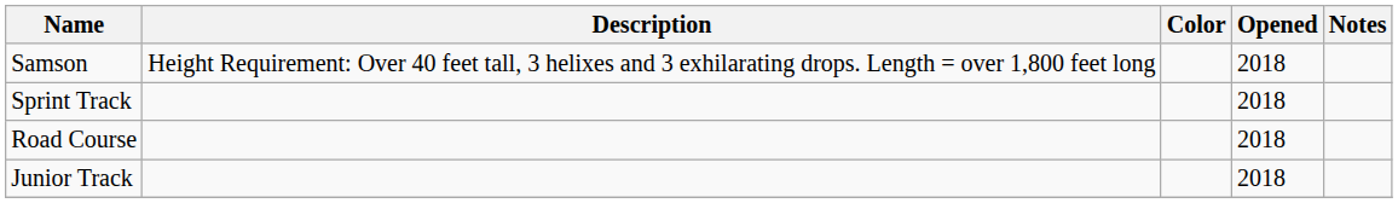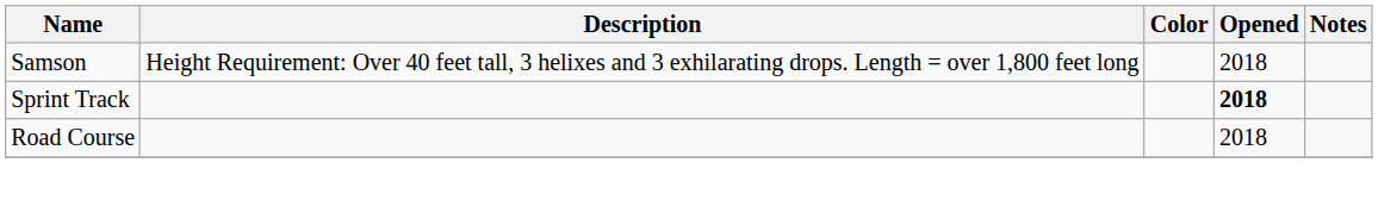Sprint Track | Opened: normal -> bold
- row: Junior Track | 2018
